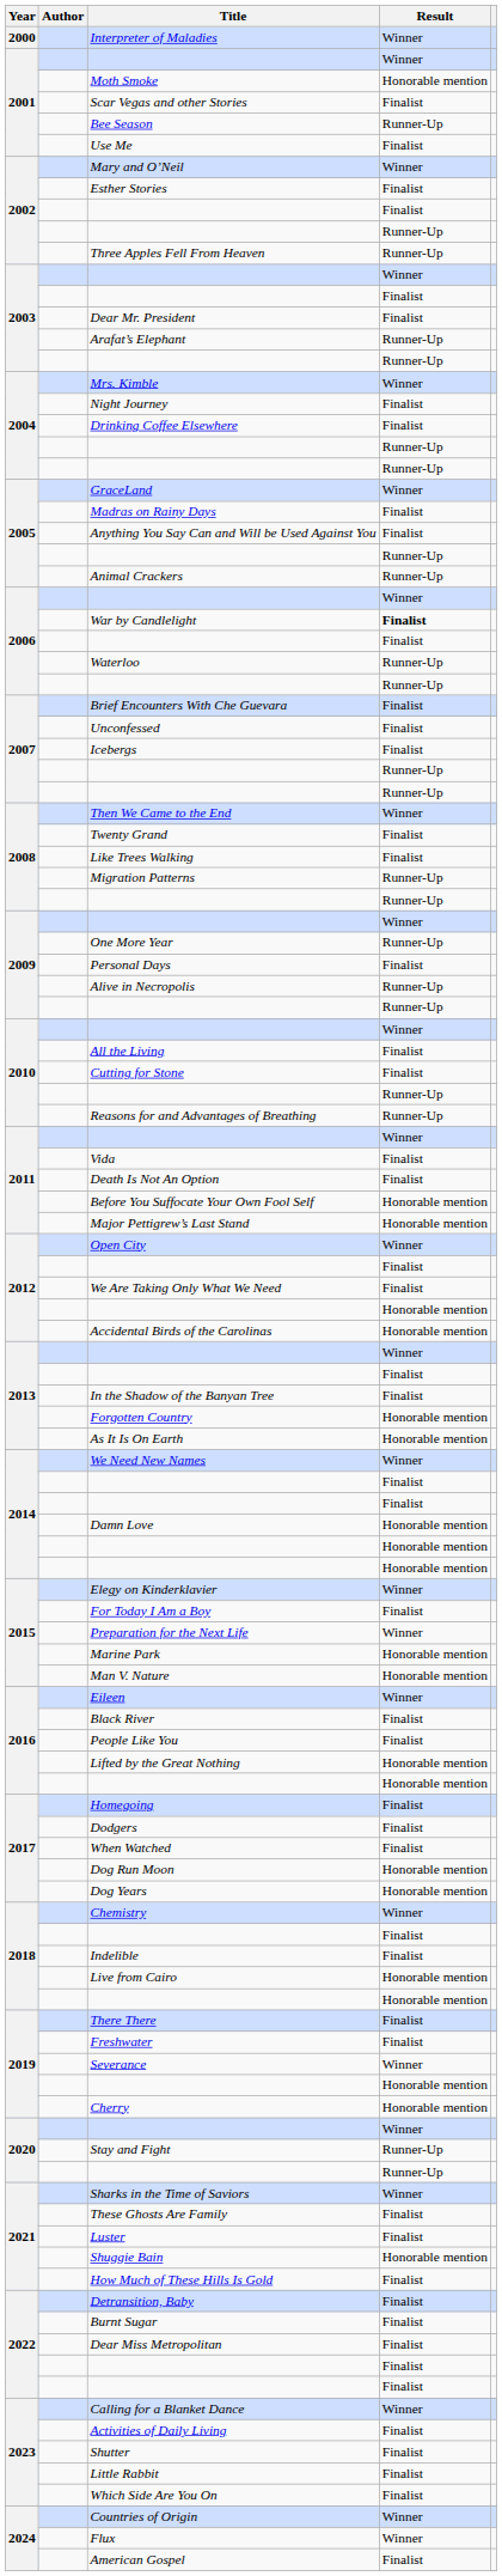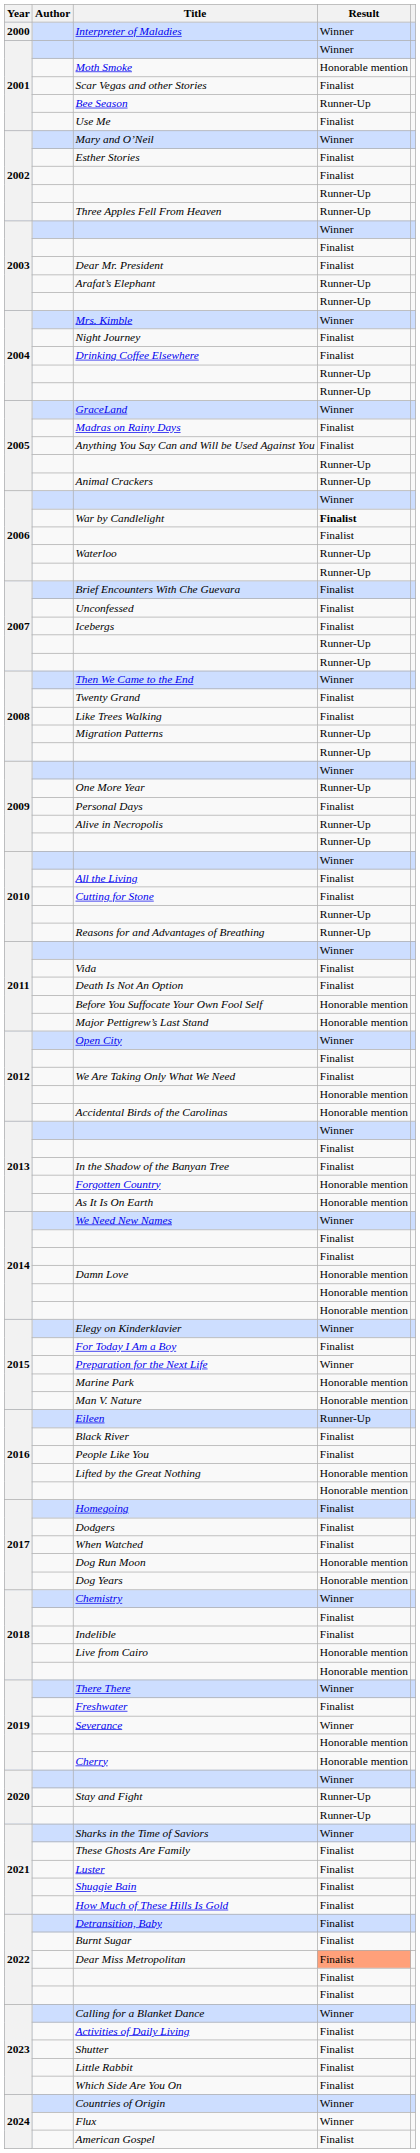Eileen | Result: Winner -> Runner-Up
There There | Result: Finalist -> Winner
Shuggie Bain | Result: Honorable mention -> Finalist
Dear Miss Metropolitan | Result: no background -> lightsalmon background
